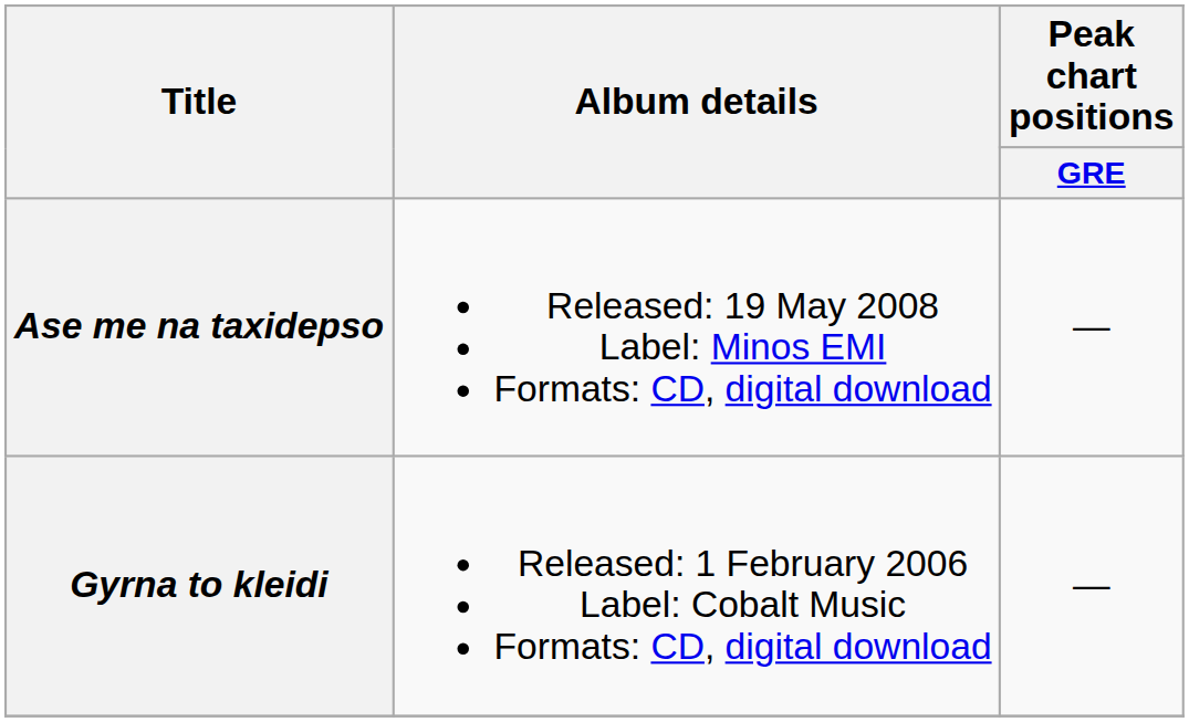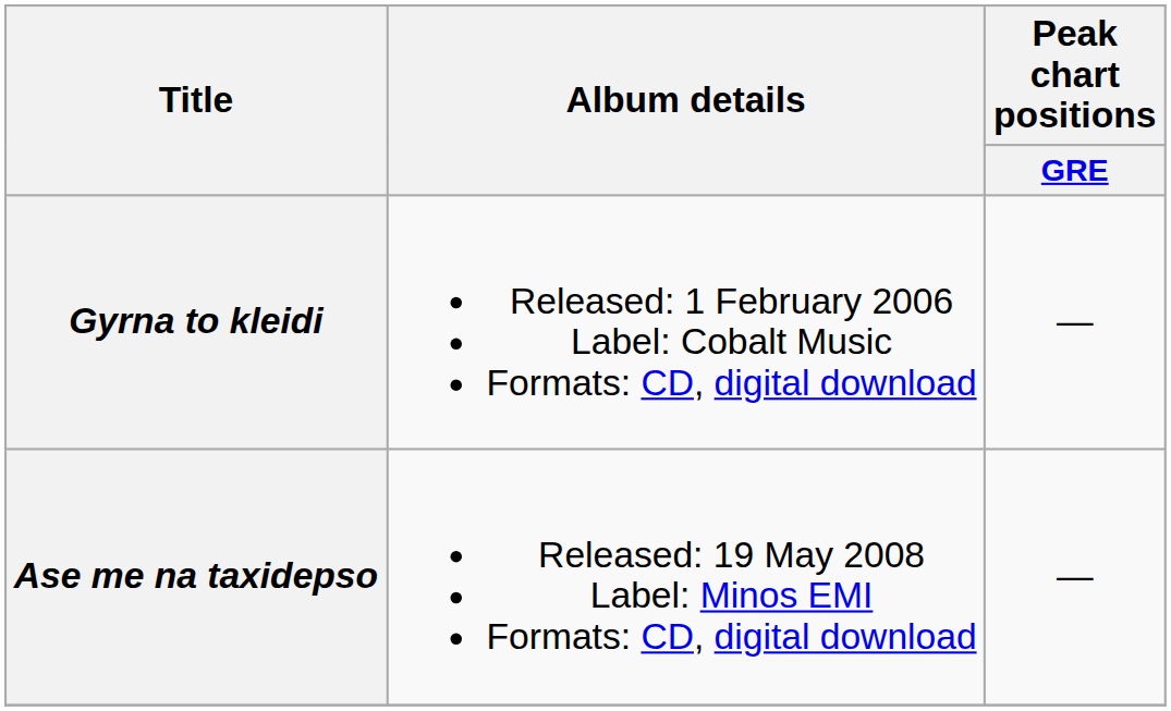rows swapped: Gyrna to kleidi <-> Ase me na taxidepso
